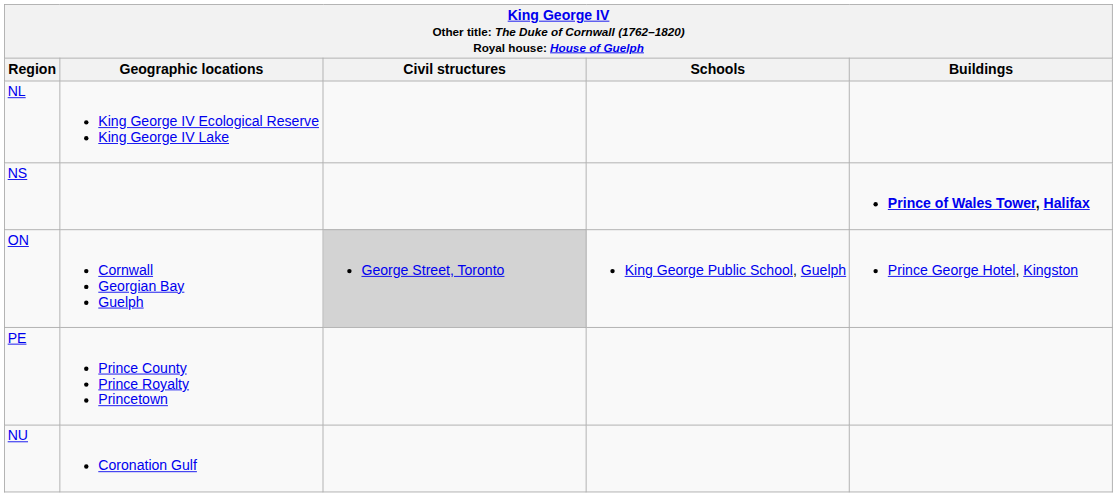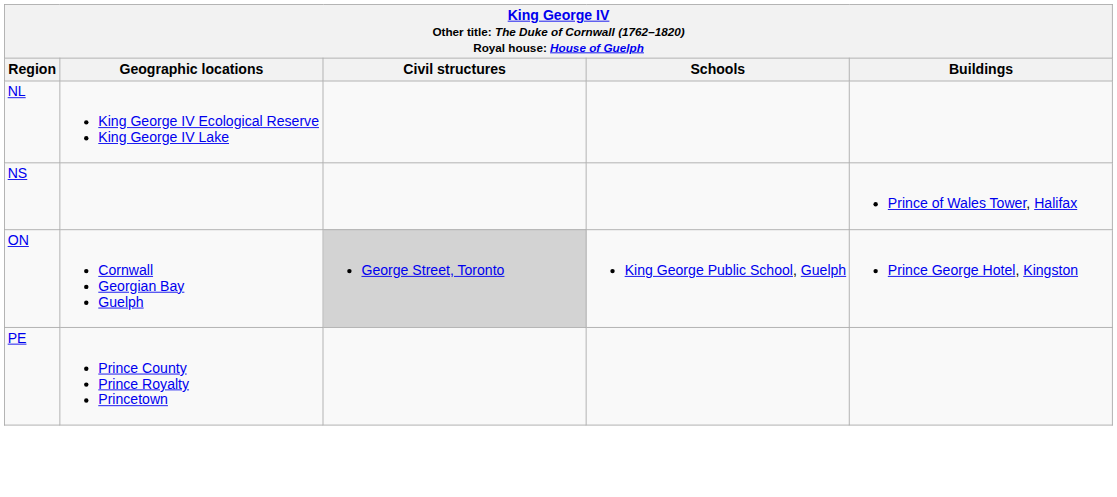NS | Buildings: bold -> normal
- row: NU | Coronation Gulf
